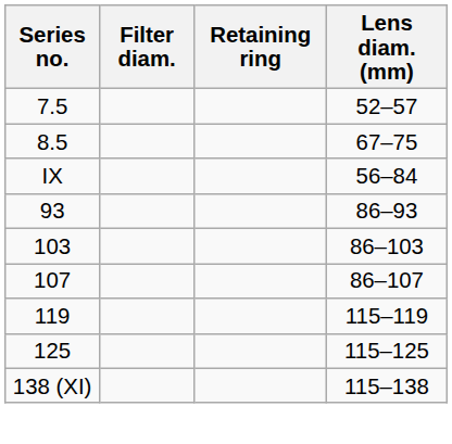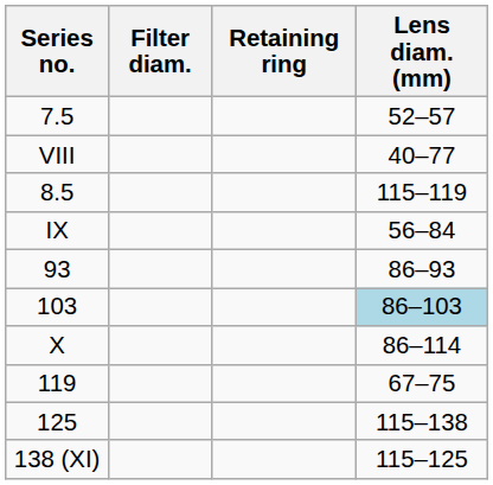+ row: VIII | 40–77
8.5 | Lens diam. (mm): 67–75 -> 115–119
103 | Lens diam. (mm): no background -> lightblue background
- row: 107 | 86–107
+ row: X | 86–114
119 | Lens diam. (mm): 115–119 -> 67–75
125 | Lens diam. (mm): 115–125 -> 115–138
138 (XI) | Lens diam. (mm): 115–138 -> 115–125
